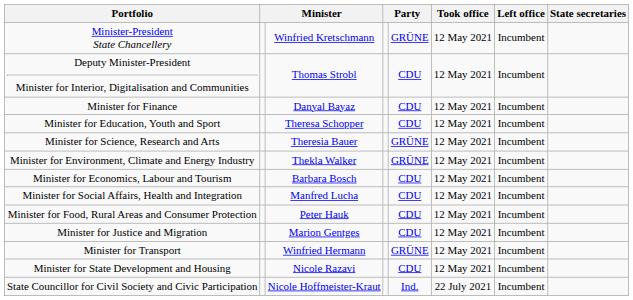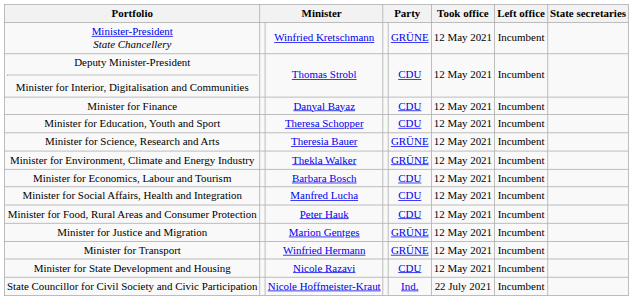Minister for Justice and Migration | column 5: CDU -> GRÜNE
